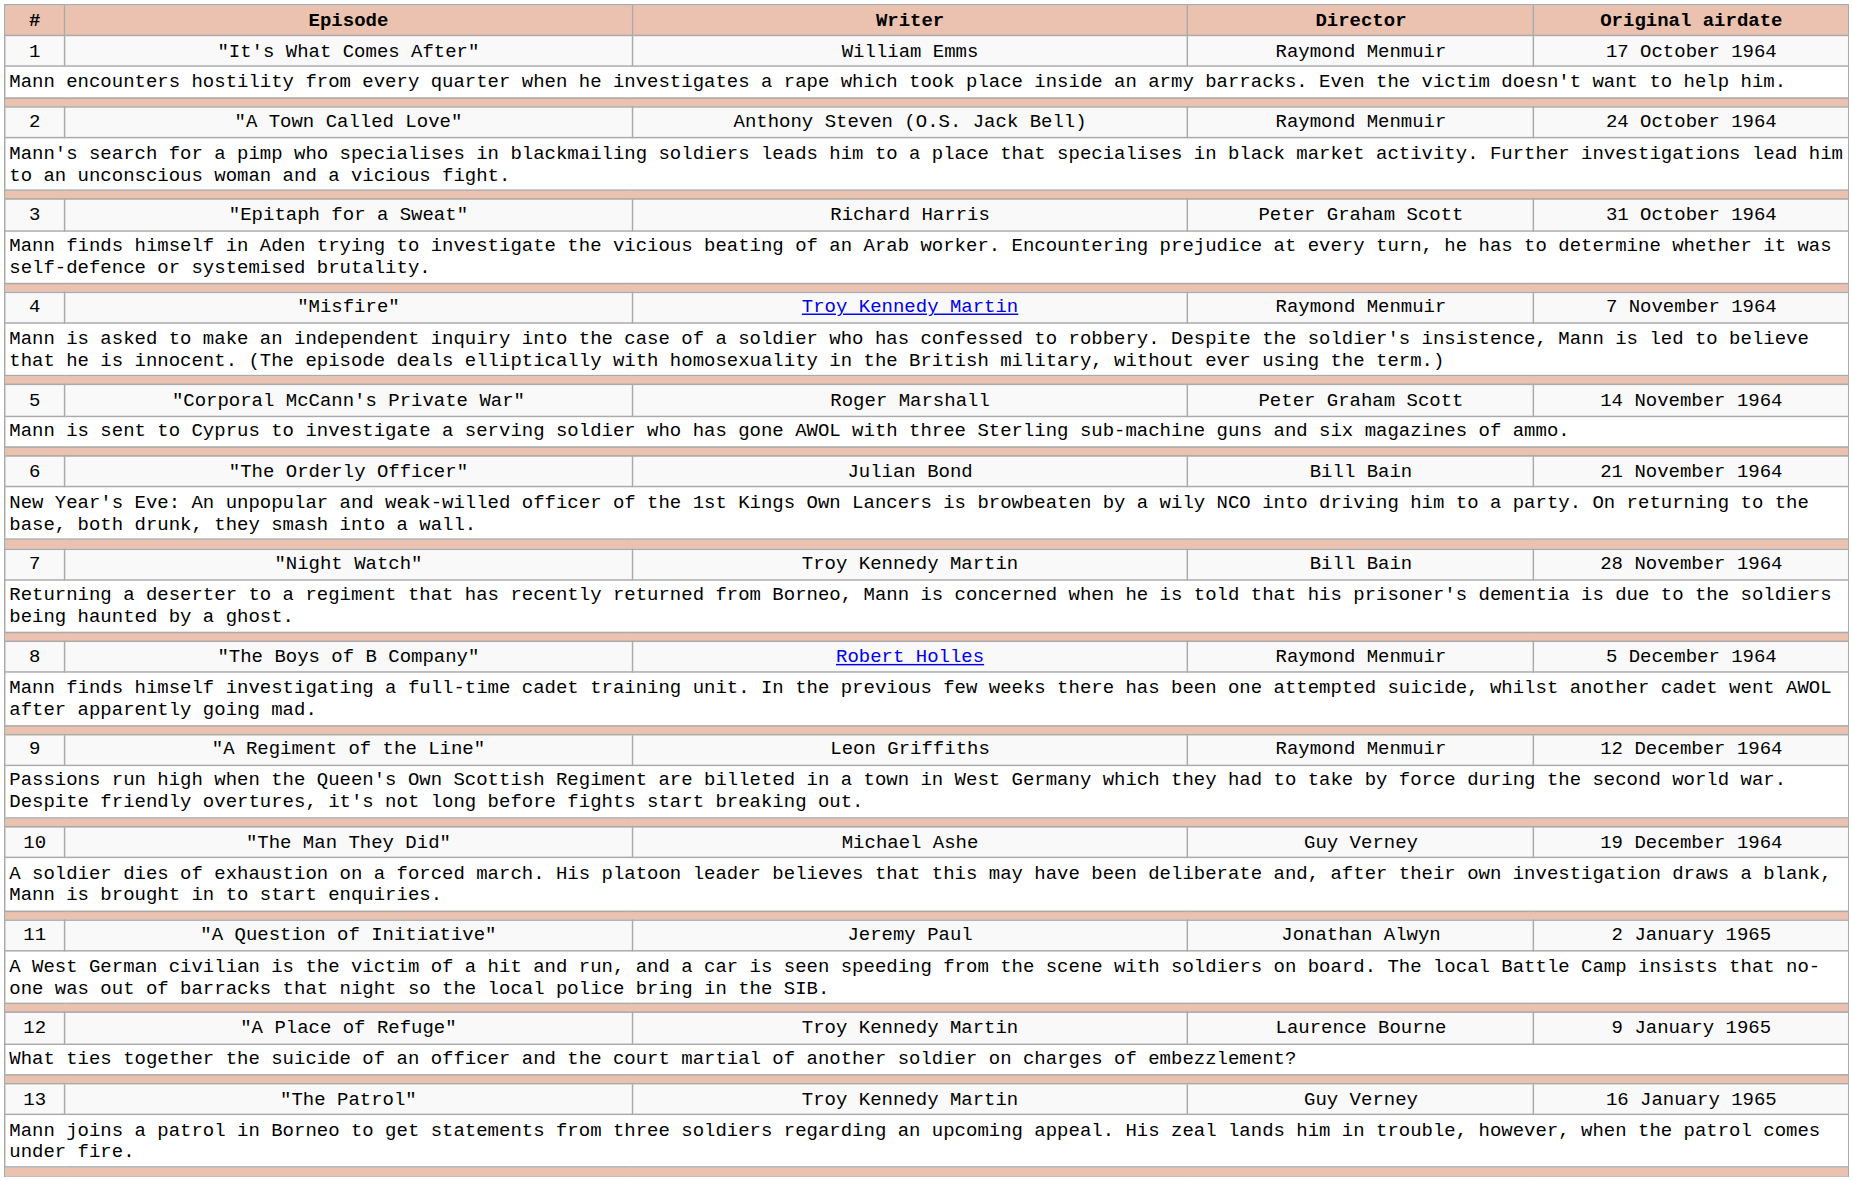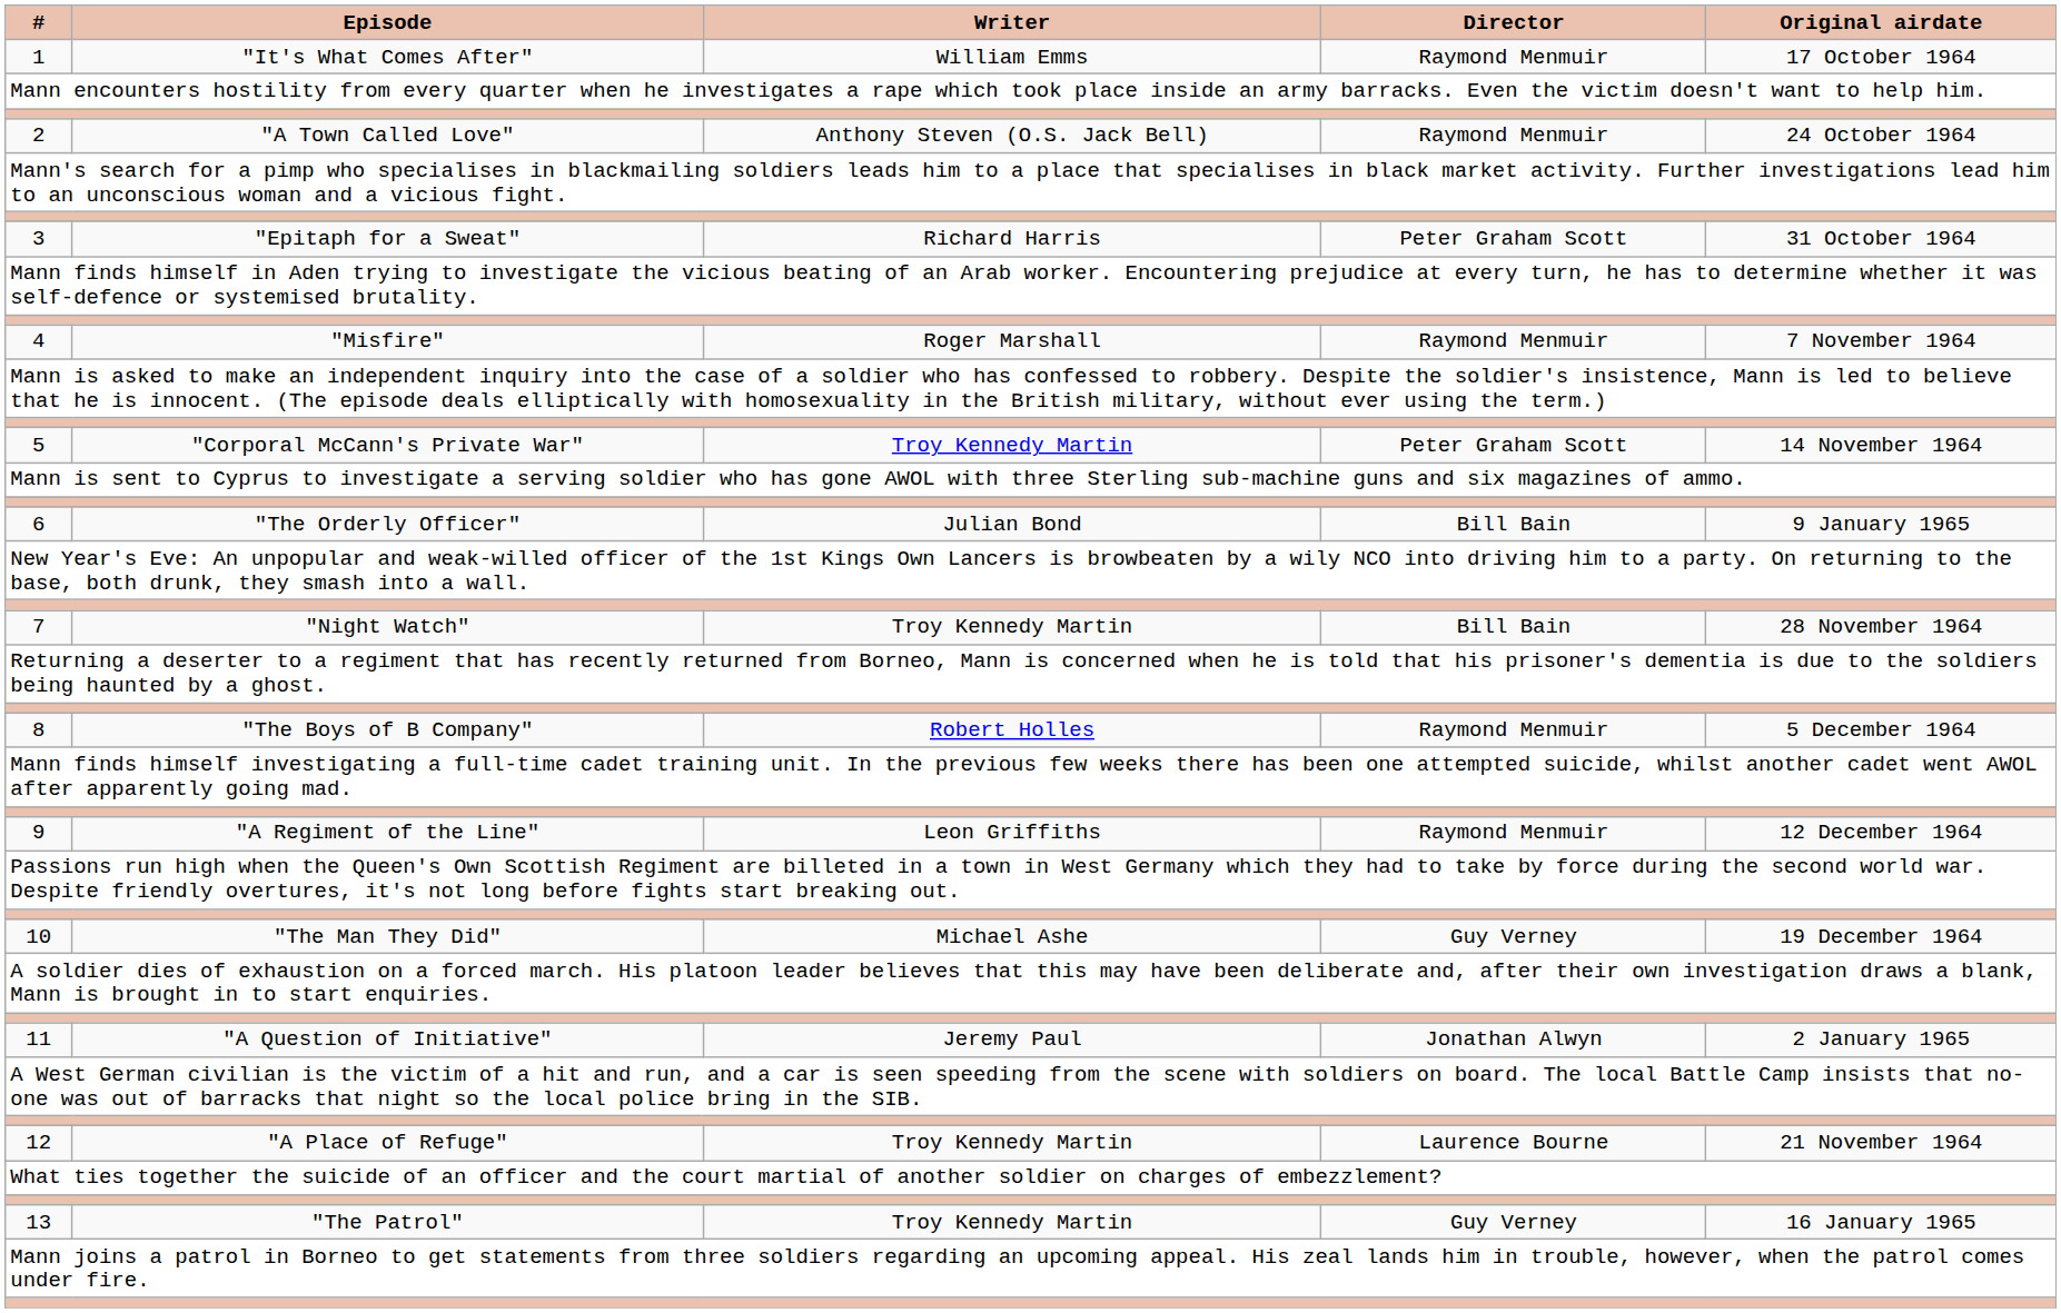4 | Writer: Troy Kennedy Martin -> Roger Marshall
5 | Writer: Roger Marshall -> Troy Kennedy Martin
6 | Original airdate: 21 November 1964 -> 9 January 1965
12 | Original airdate: 9 January 1965 -> 21 November 1964
